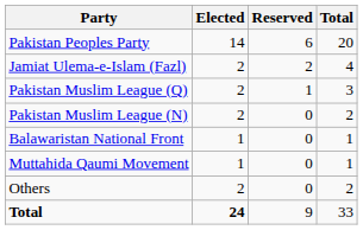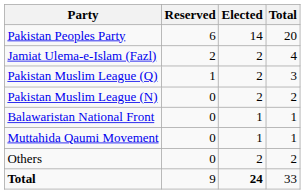columns swapped: Elected <-> Reserved
